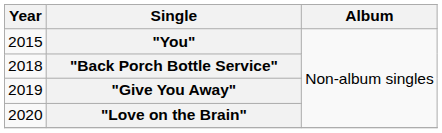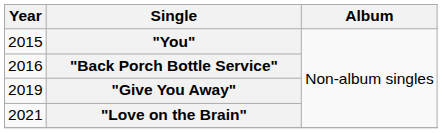"Back Porch Bottle Service" | Year: 2018 -> 2016
"Love on the Brain" | Year: 2020 -> 2021
